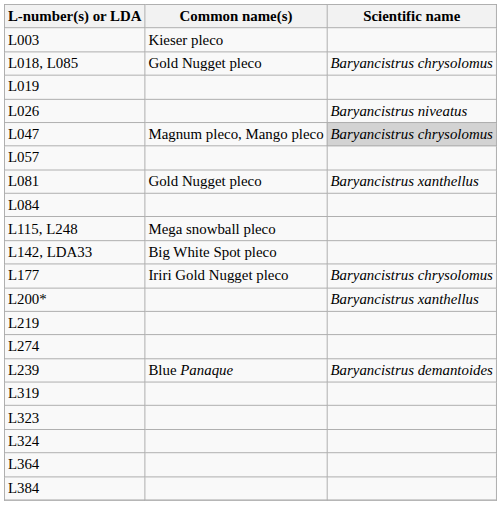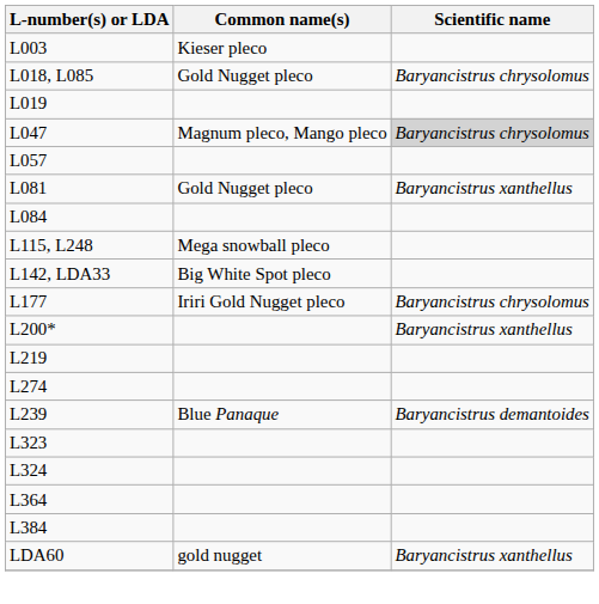- row: L026 | Baryancistrus niveatus
- row: L319
+ row: LDA60 | gold nugget | Baryancistrus xanthellus
